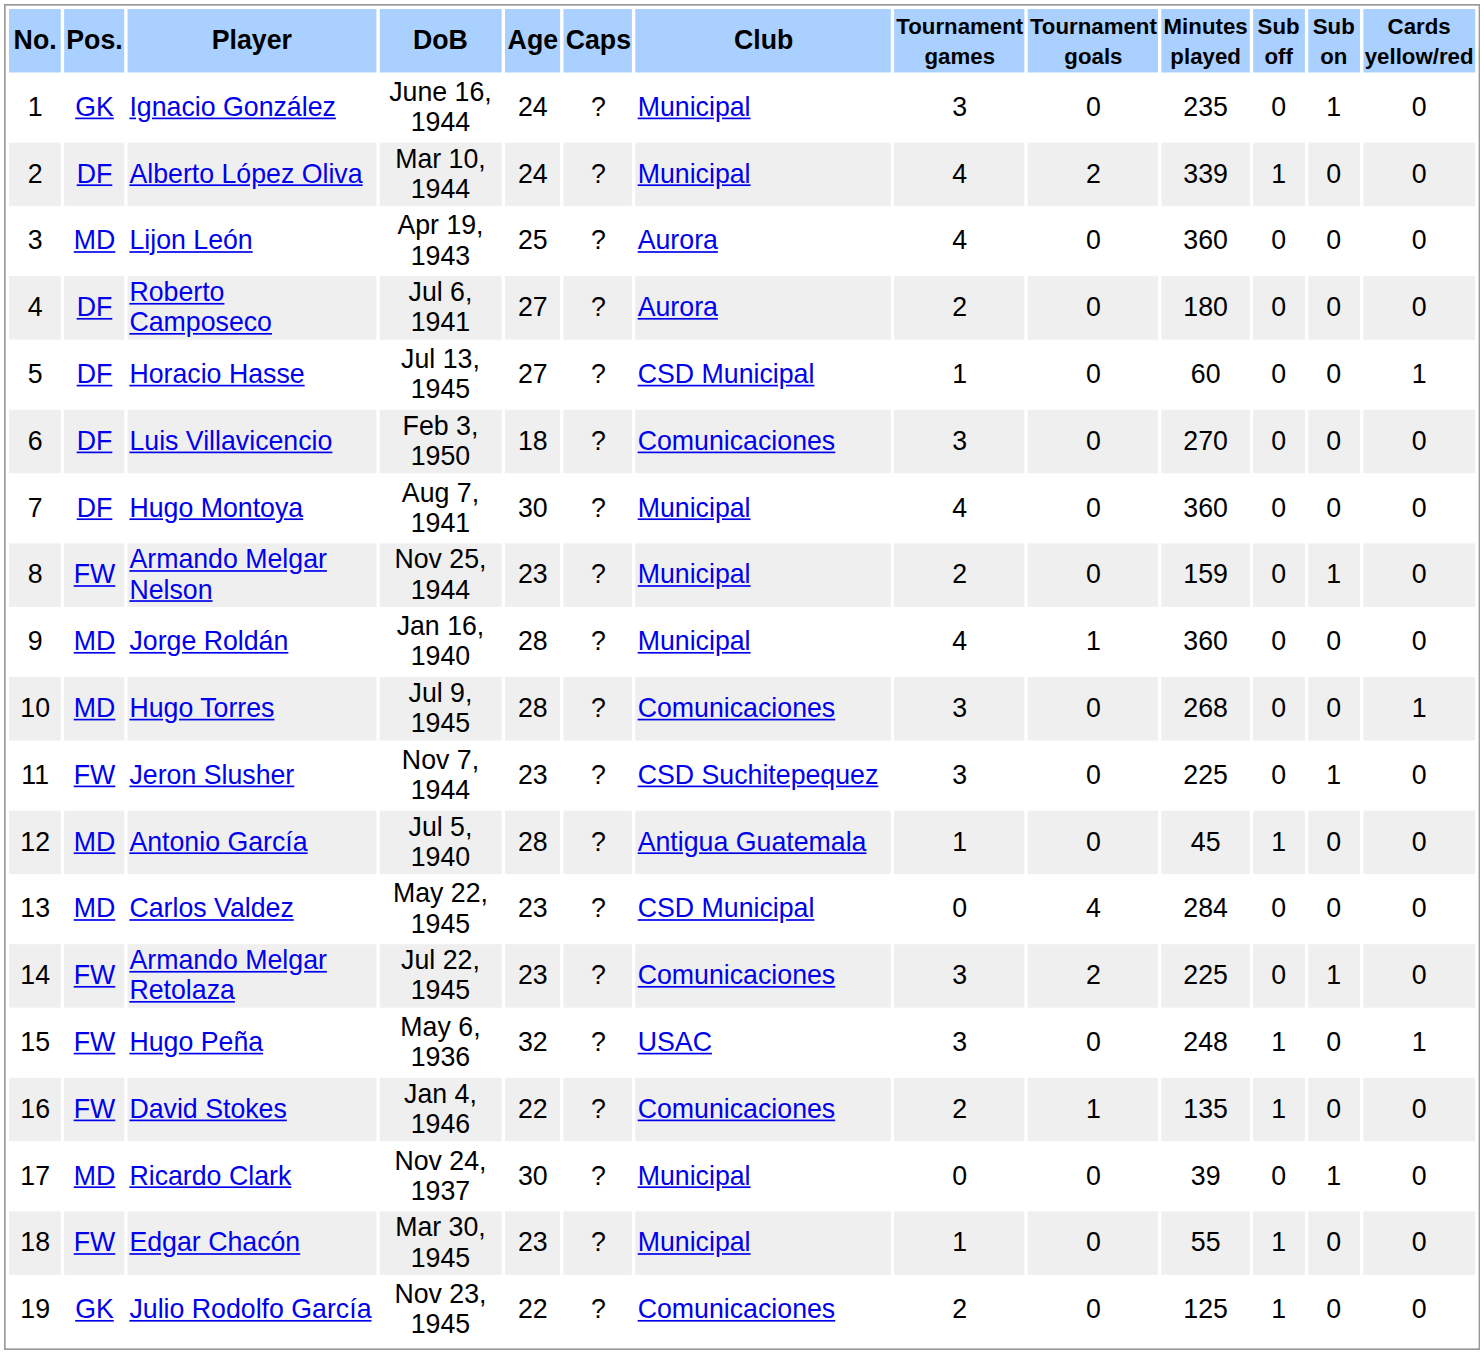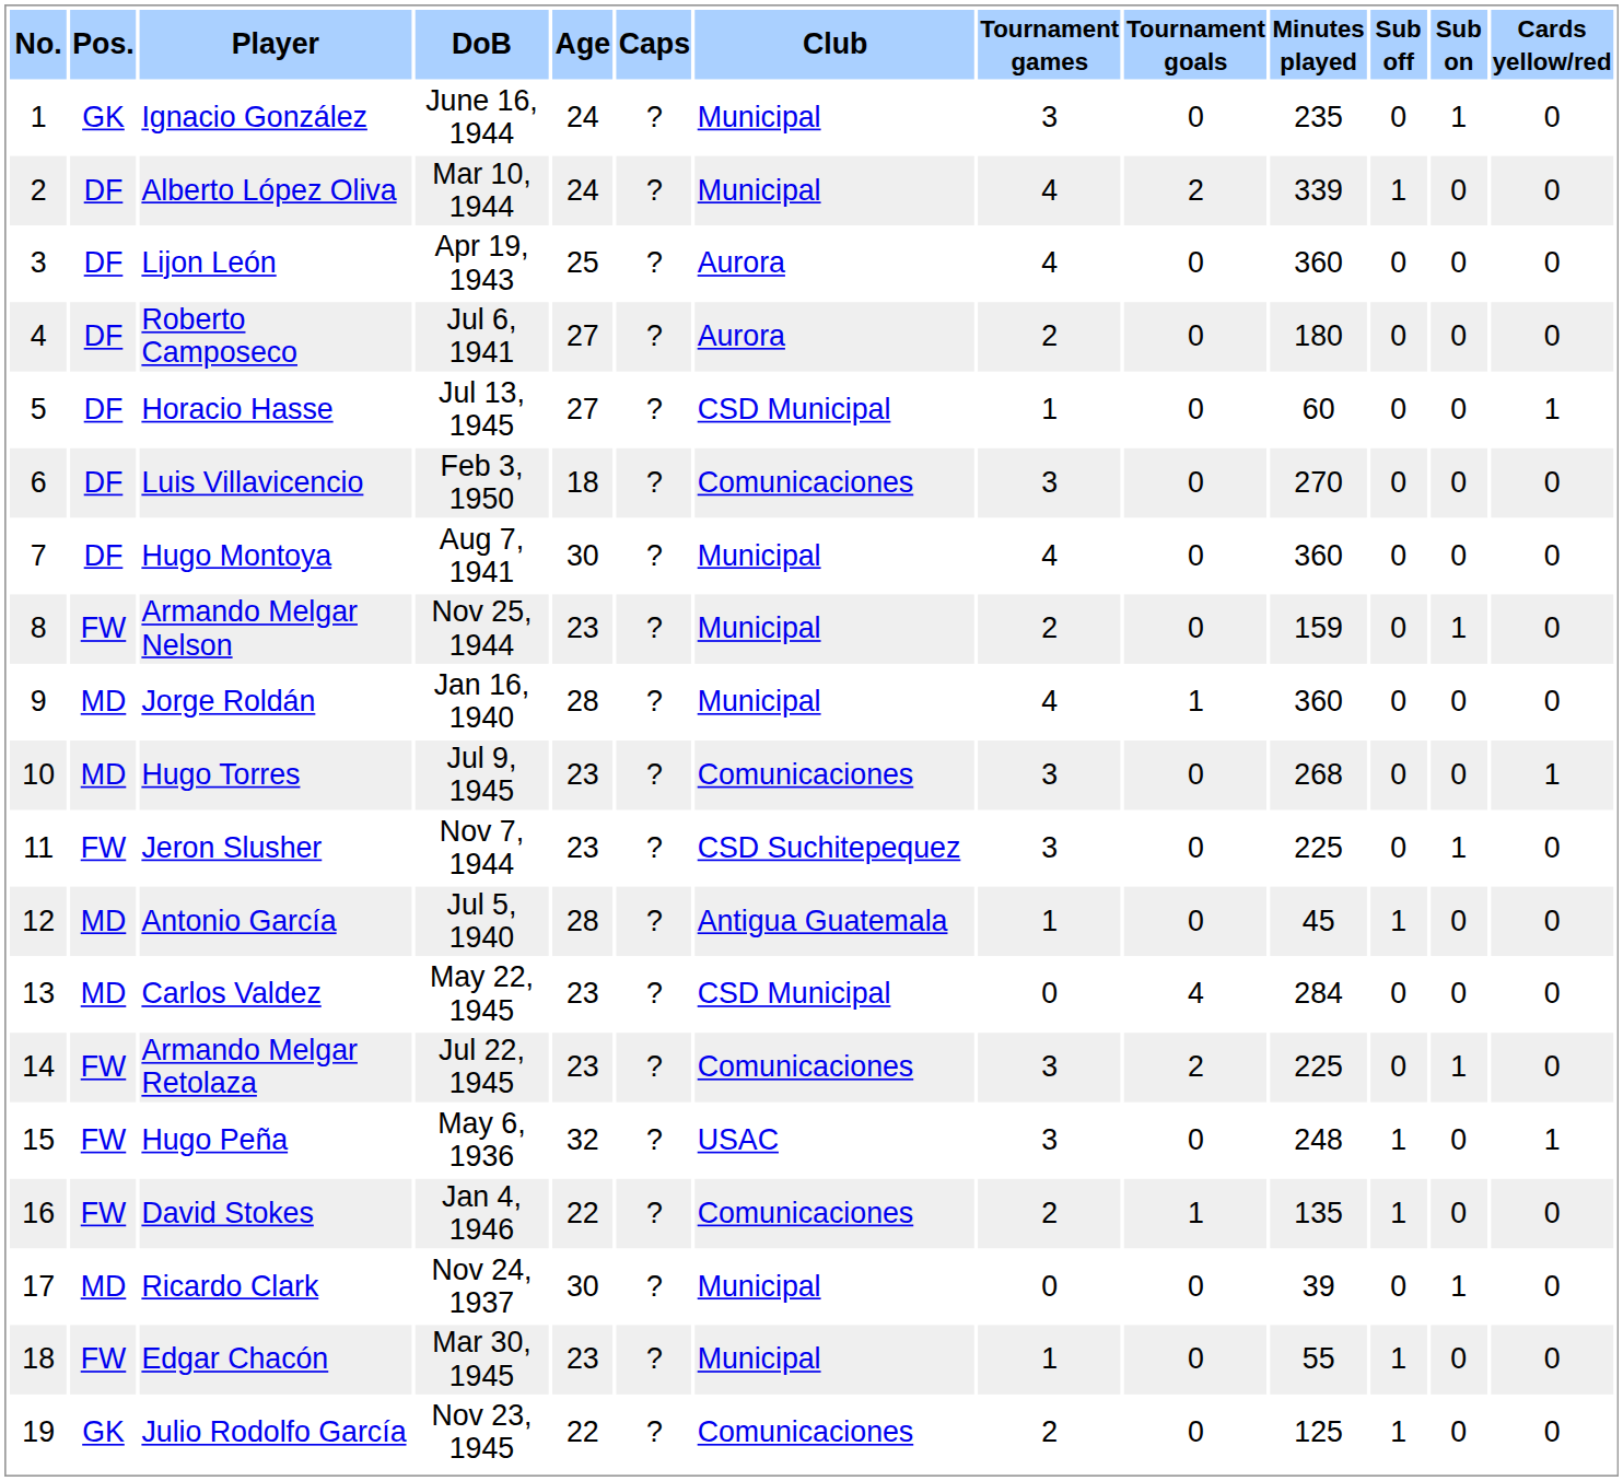Lijon León | Pos.: MD -> DF
Hugo Torres | Age: 28 -> 23
